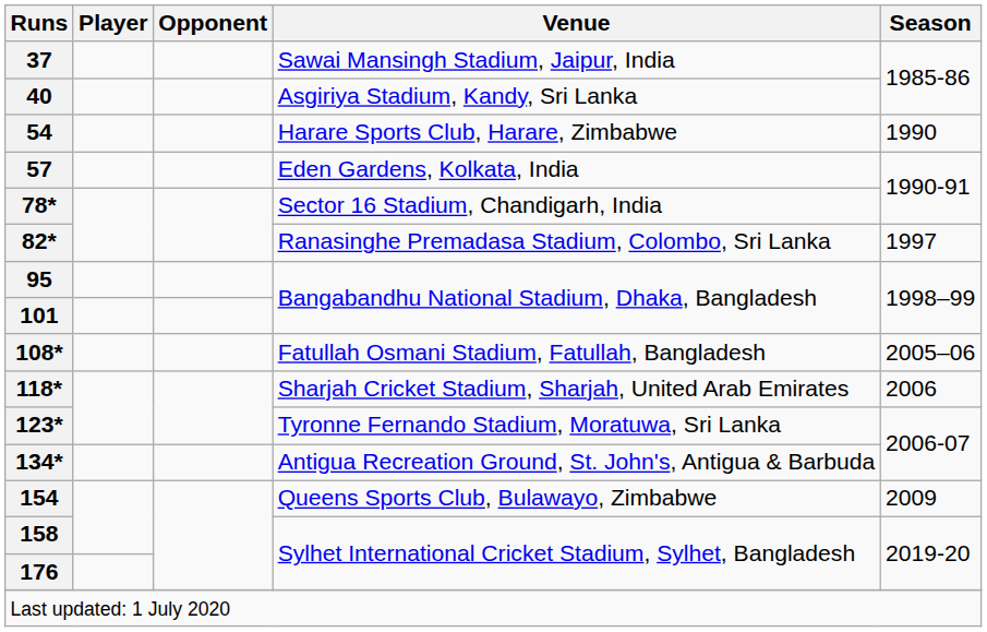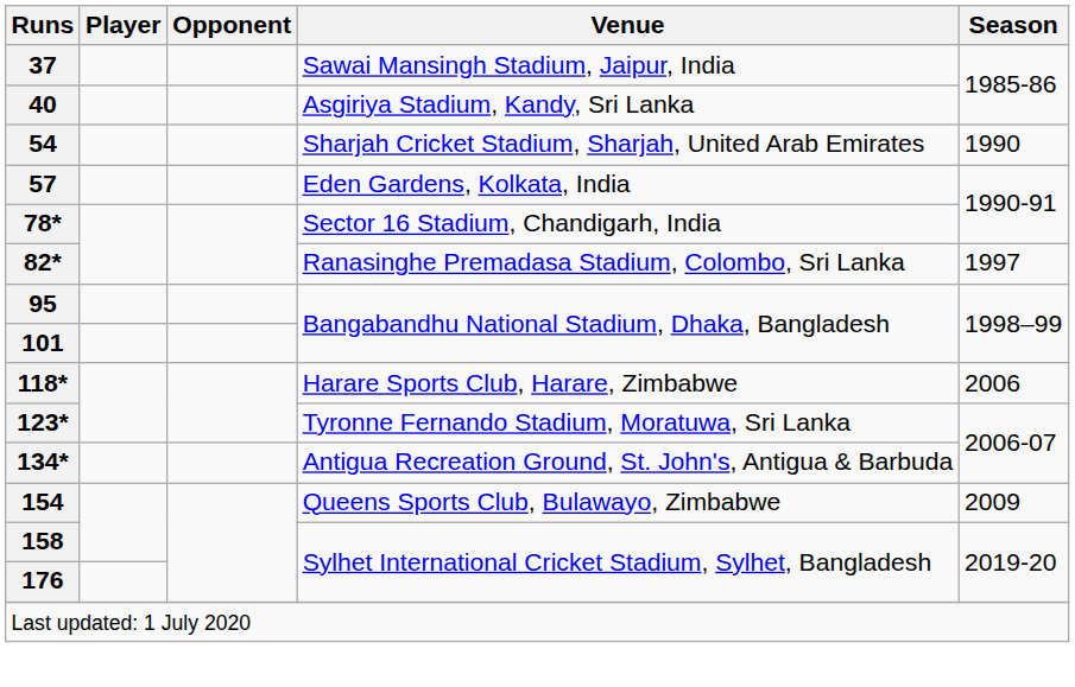54 | Venue: Harare Sports Club, Harare, Zimbabwe -> Sharjah Cricket Stadium, Sharjah, United Arab Emirates
- row: 108* | Fatullah Osmani Stadium, Fatullah, Bangladesh | 2005–06
118* | Venue: Sharjah Cricket Stadium, Sharjah, United Arab Emirates -> Harare Sports Club, Harare, Zimbabwe
